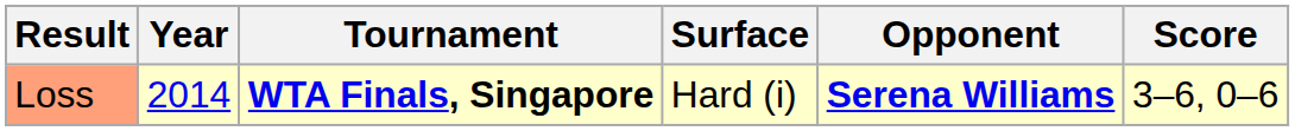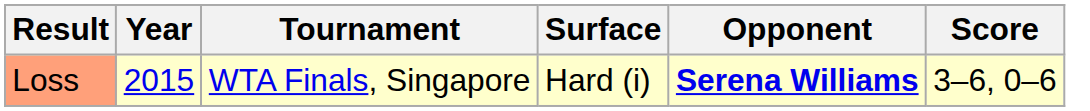Loss | Year: 2014 -> 2015
Loss | Tournament: bold -> normal
